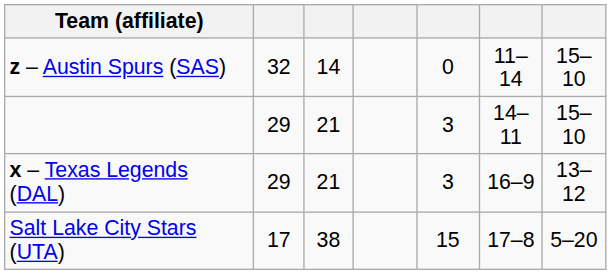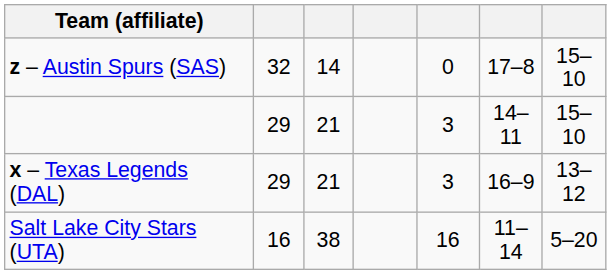z – Austin Spurs (SAS) | column 6: 11–14 -> 17–8
Salt Lake City Stars (UTA) | column 2: 17 -> 16
Salt Lake City Stars (UTA) | column 5: 15 -> 16
Salt Lake City Stars (UTA) | column 6: 17–8 -> 11–14
